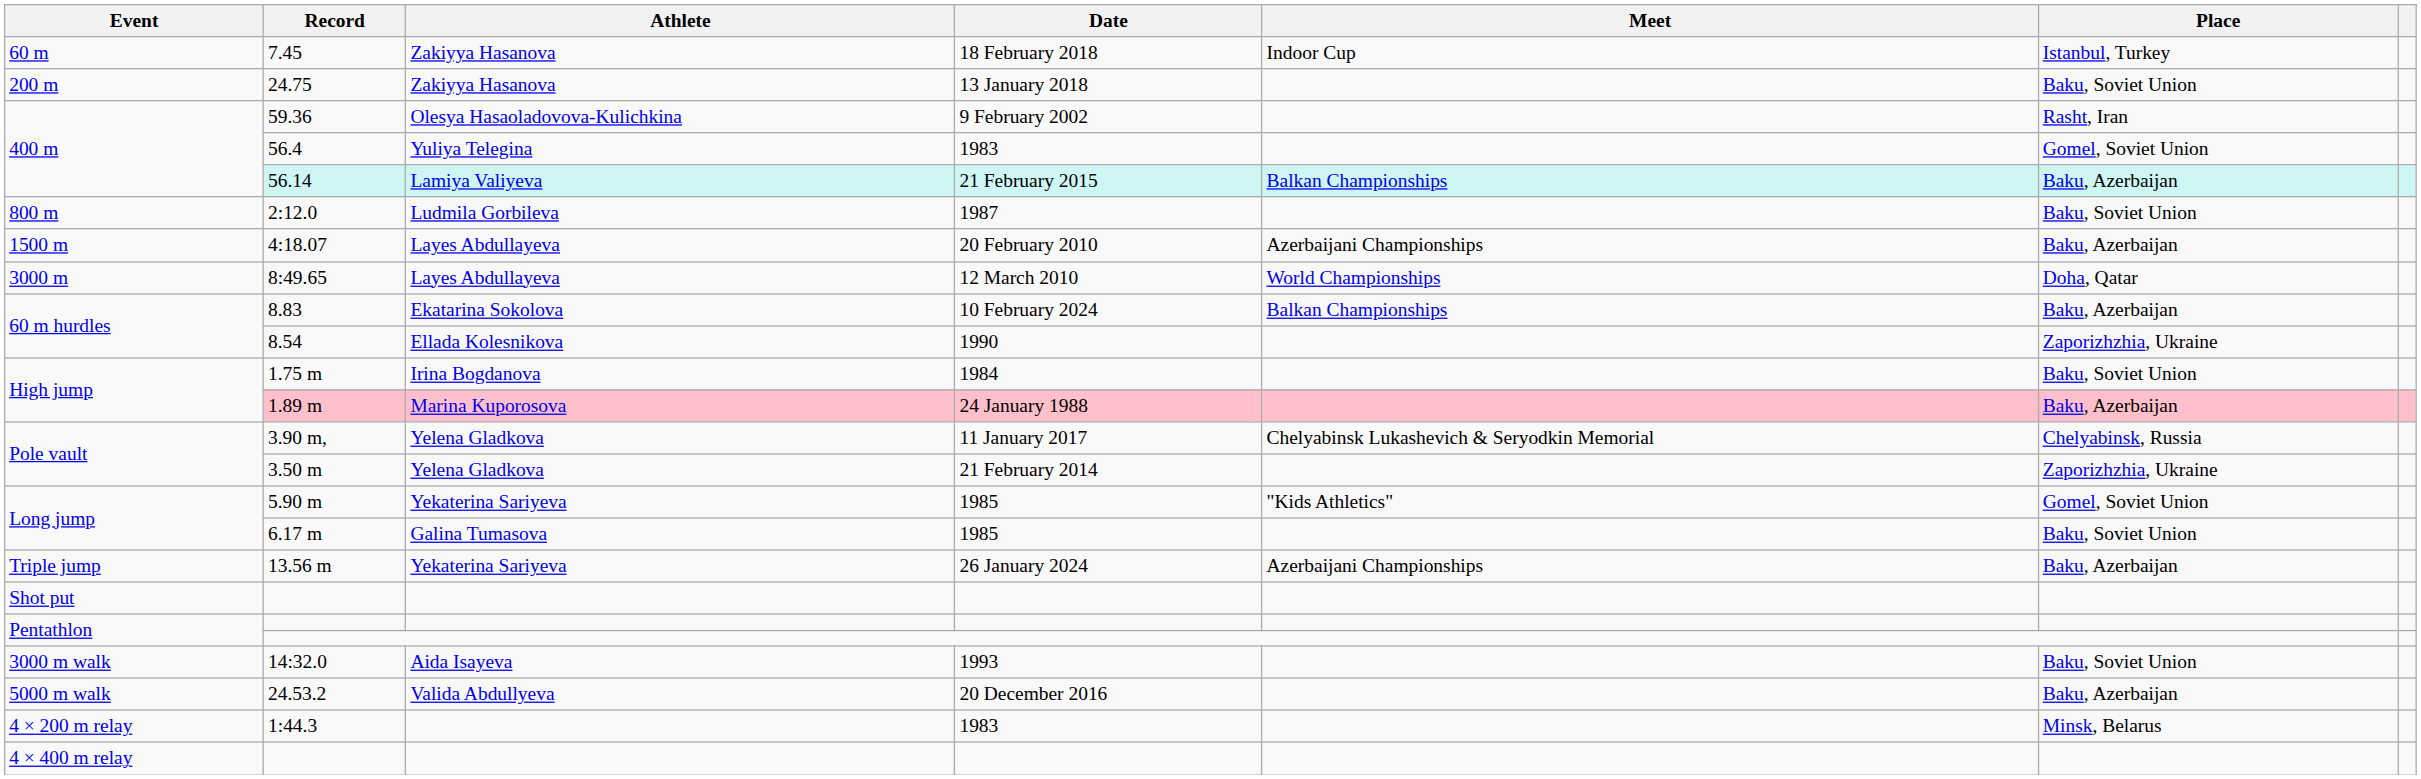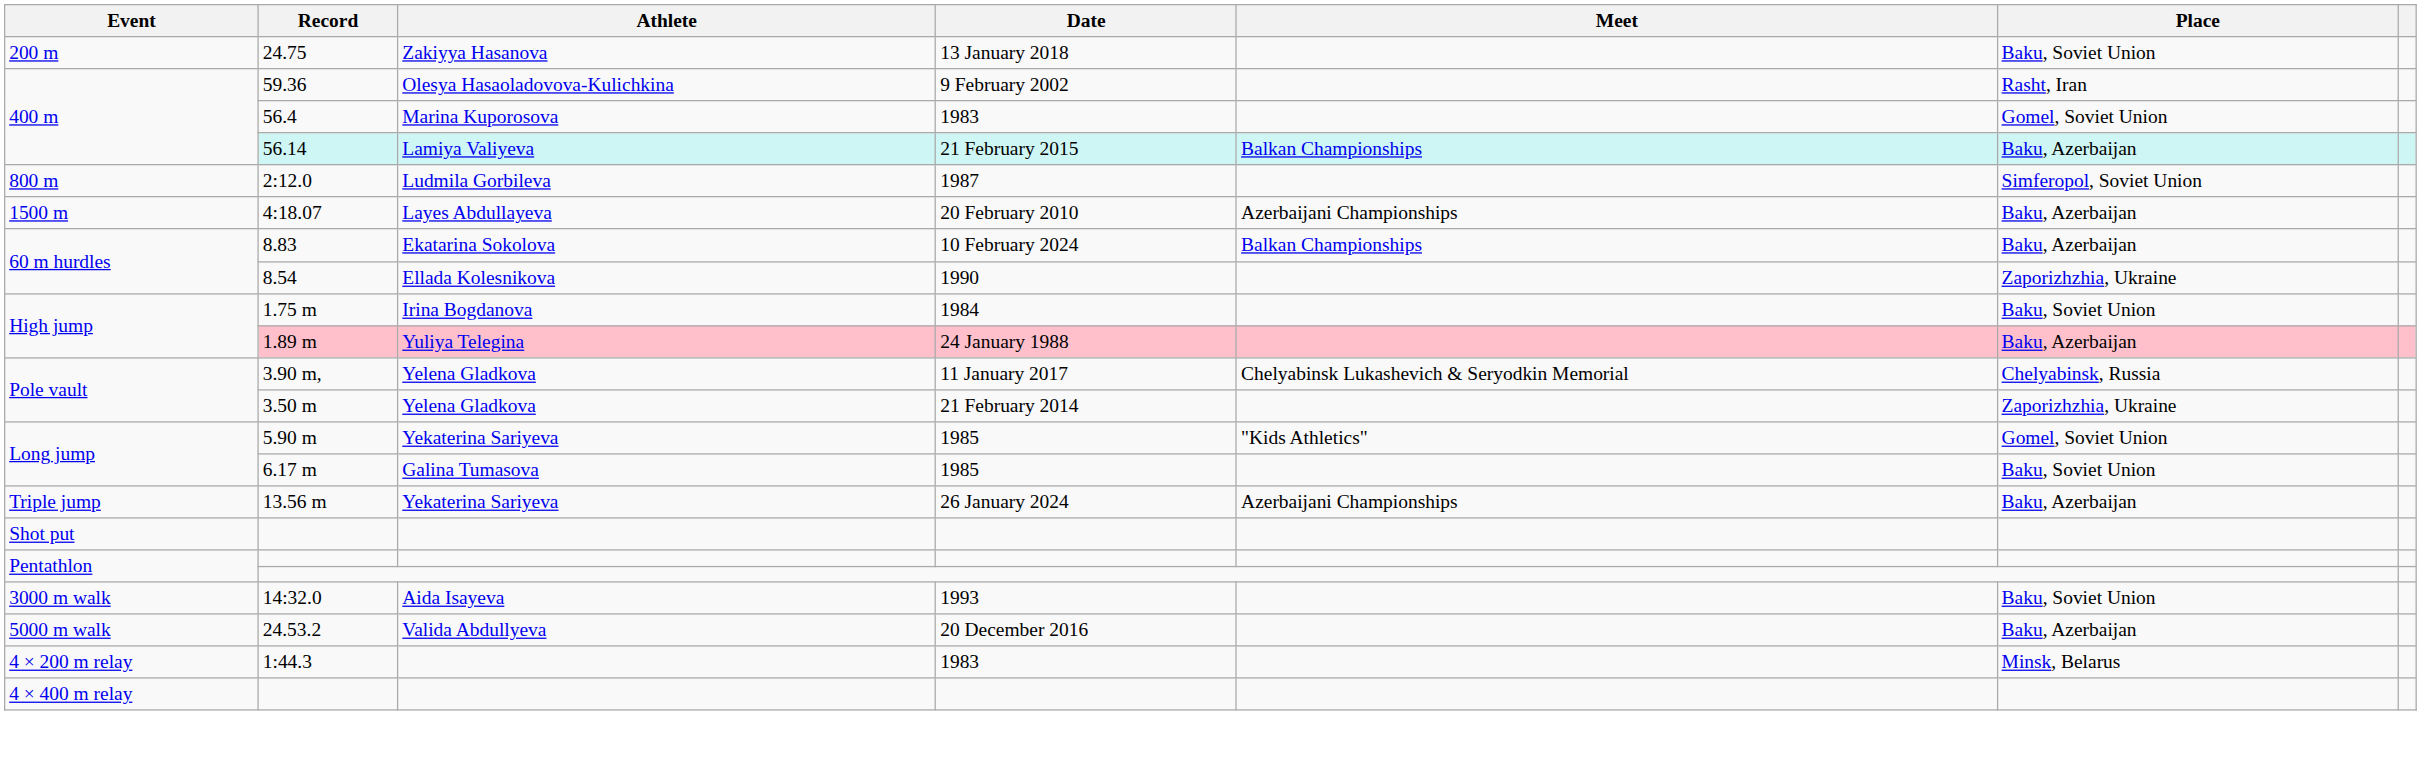- row: 60 m | 7.45 | Zakiyya Hasanova | 18 February 2018 | Indoor Cup | Istanbul, Turkey
56.4 | Athlete: Yuliya Telegina -> Marina Kuporosova
2:12.0 | Place: Baku, Soviet Union -> Simferopol, Soviet Union
- row: 3000 m | 8:49.65 | Layes Abdullayeva | 12 March 2010 | World Championships | Doha, Qatar
1.89 m | Athlete: Marina Kuporosova -> Yuliya Telegina
